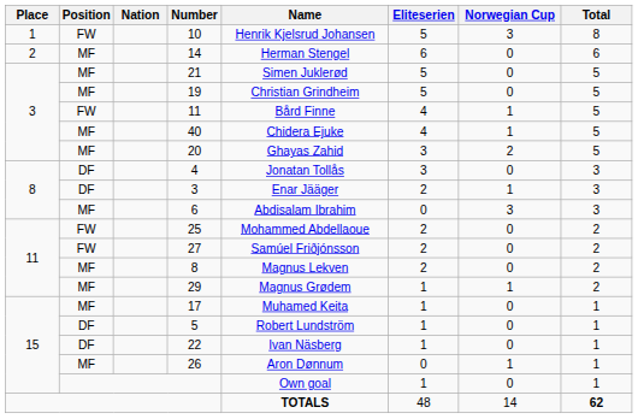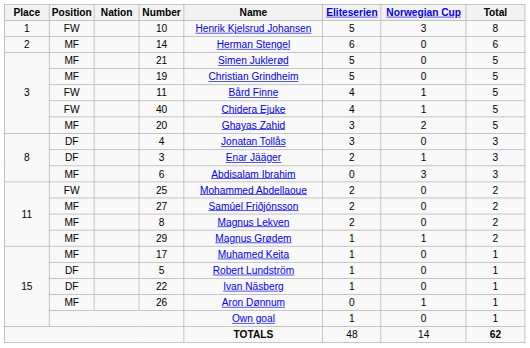40 | Position: MF -> FW
27 | Position: FW -> MF
